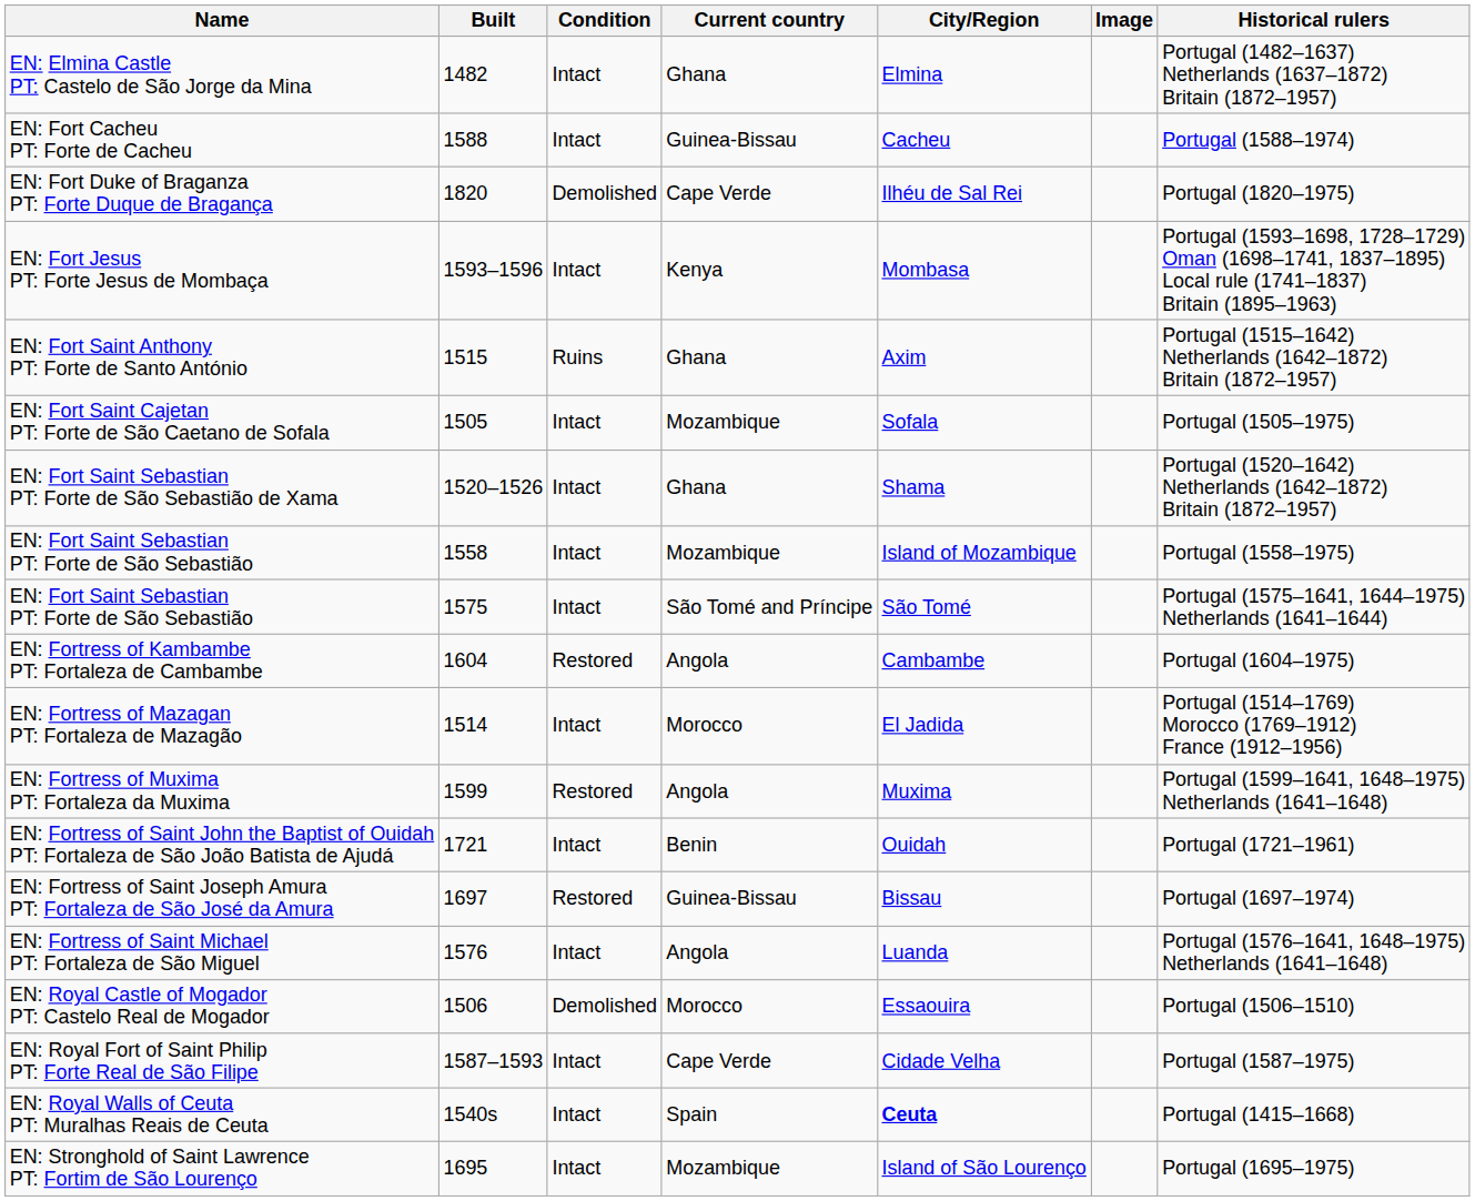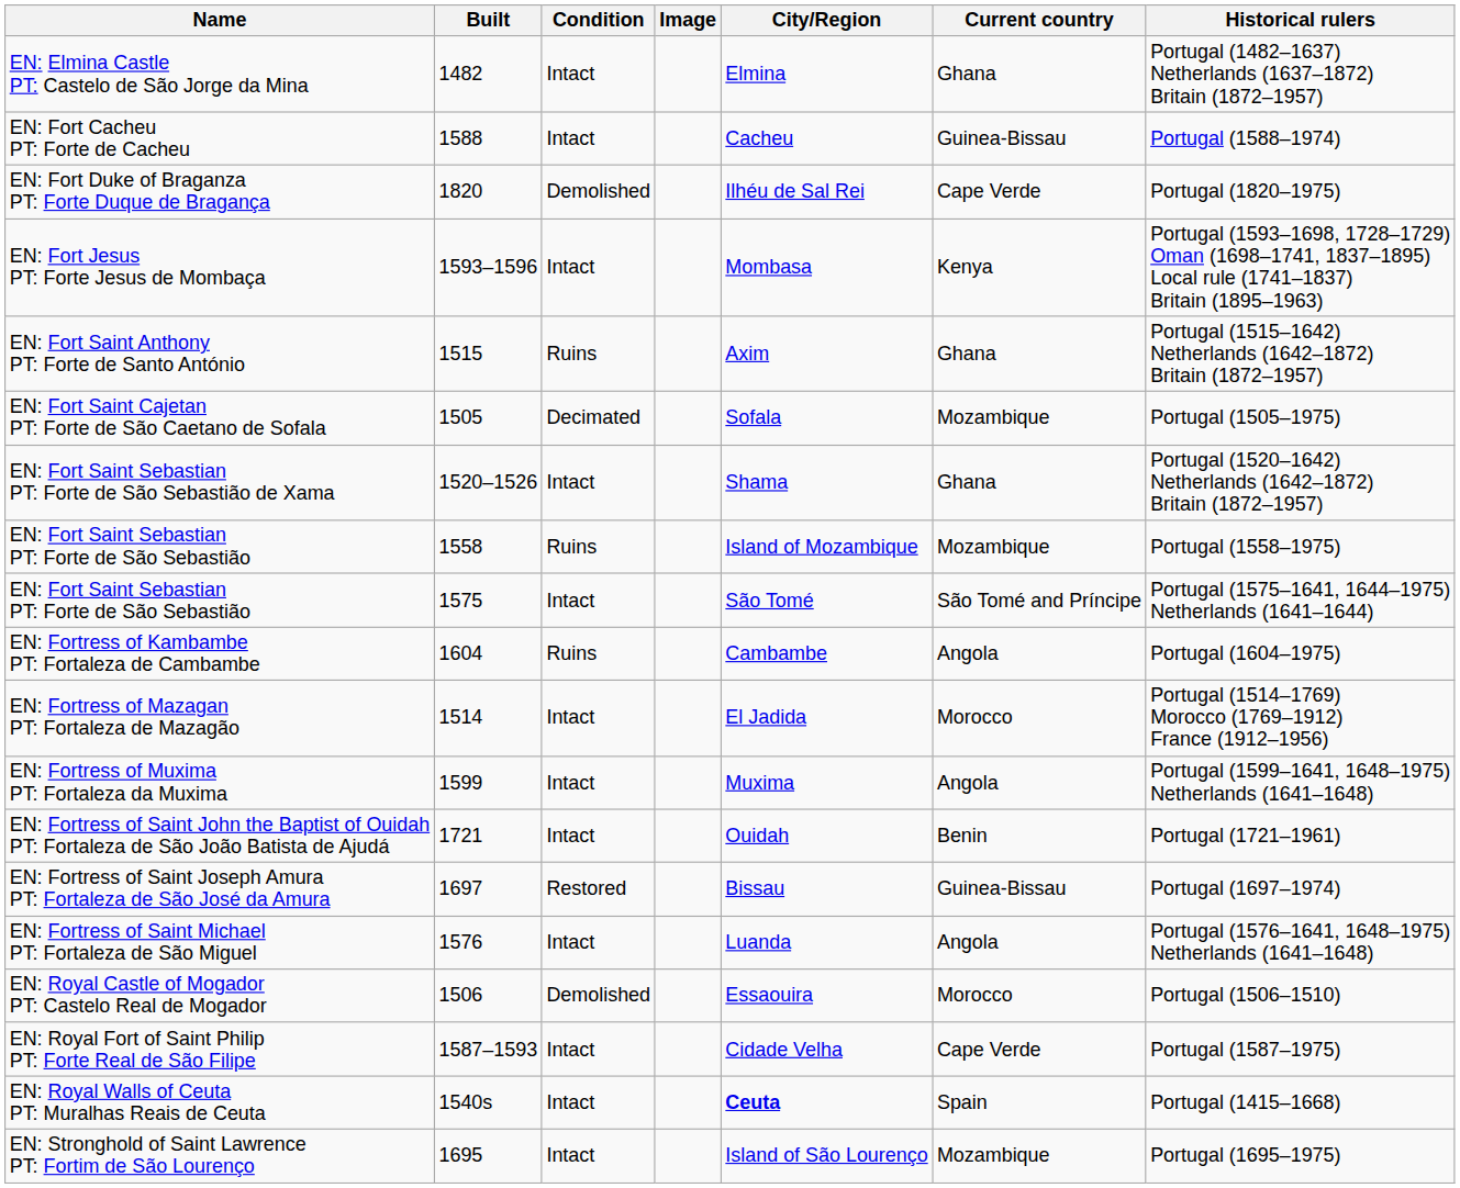columns swapped: Image <-> Current country
EN: Fort Saint Cajetan PT: Forte de São Caetano de Sofala | Condition: Intact -> Decimated
EN: Fort Saint Sebastian PT: Forte de São Sebastião / 1558 | Condition: Intact -> Ruins
EN: Fortress of Kambambe PT: Fortaleza de Cambambe | Condition: Restored -> Ruins
EN: Fortress of Muxima PT: Fortaleza da Muxima | Condition: Restored -> Intact
